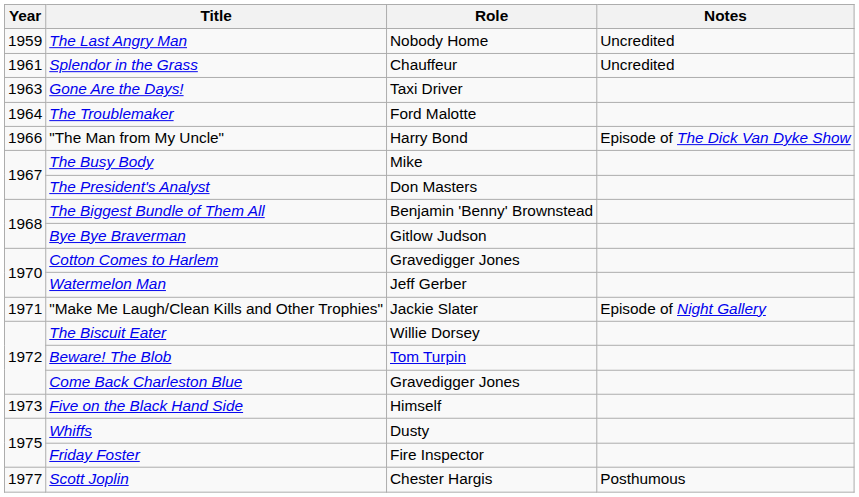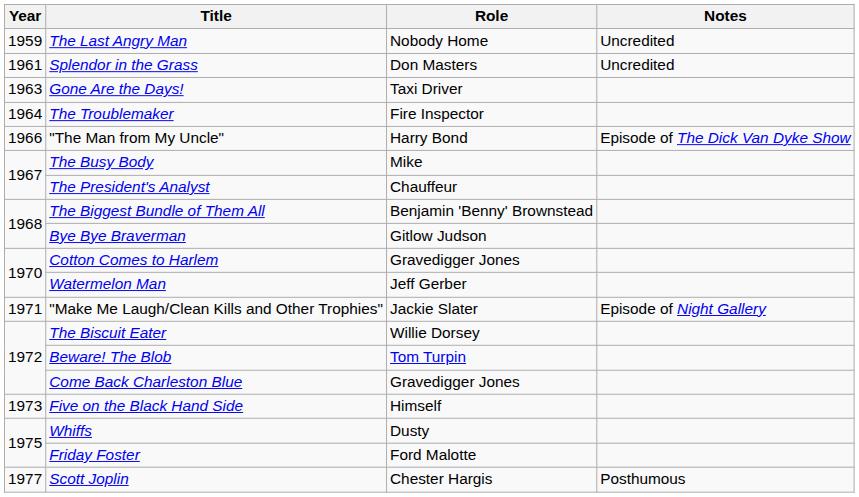Splendor in the Grass | Role: Chauffeur -> Don Masters
The Troublemaker | Role: Ford Malotte -> Fire Inspector
The President's Analyst | Role: Don Masters -> Chauffeur
Friday Foster | Role: Fire Inspector -> Ford Malotte
